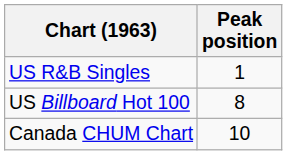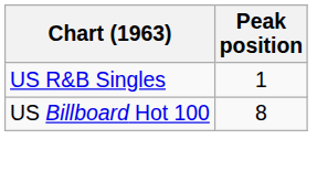- row: Canada CHUM Chart | 10
